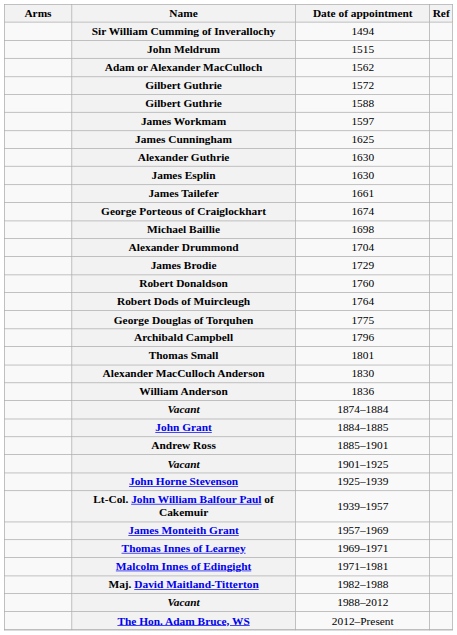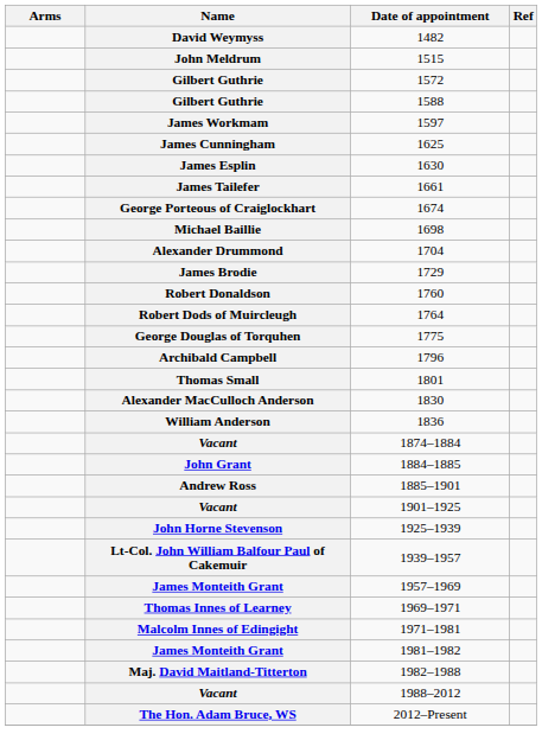+ row: David Weymyss | 1482
- row: Sir William Cumming of Inverallochy | 1494
- row: Adam or Alexander MacCulloch | 1562
- row: Alexander Guthrie | 1630
+ row: James Monteith Grant | 1981–1982
